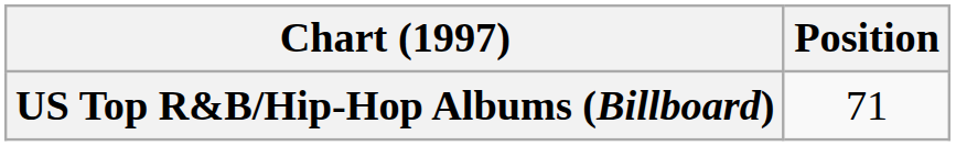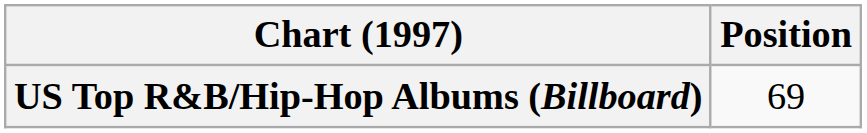US Top R&B/Hip-Hop Albums (Billboard) | Position: 71 -> 69
